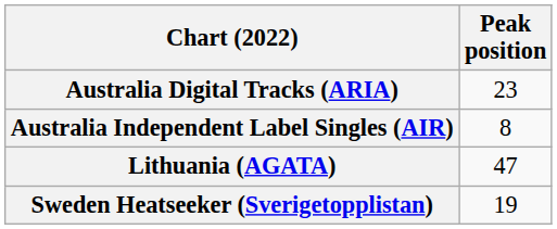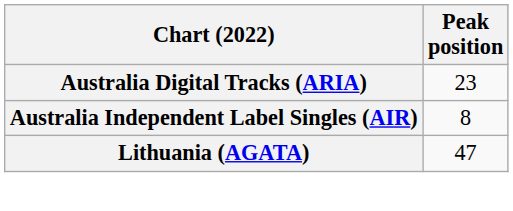- row: Sweden Heatseeker (Sverigetopplistan) | 19
